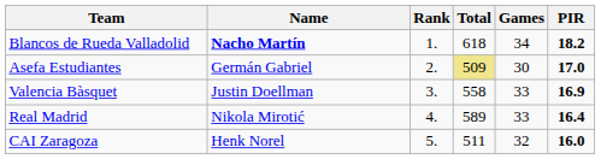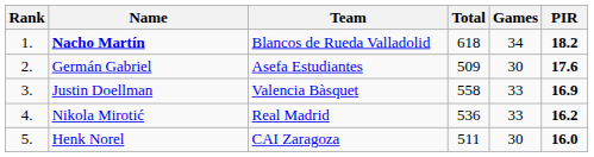columns swapped: Rank <-> Team
Germán Gabriel | Total: khaki background -> no background
Germán Gabriel | PIR: 17.0 -> 17.6
Nikola Mirotić | Total: 589 -> 536
Nikola Mirotić | PIR: 16.4 -> 16.2
Henk Norel | Games: 32 -> 30
